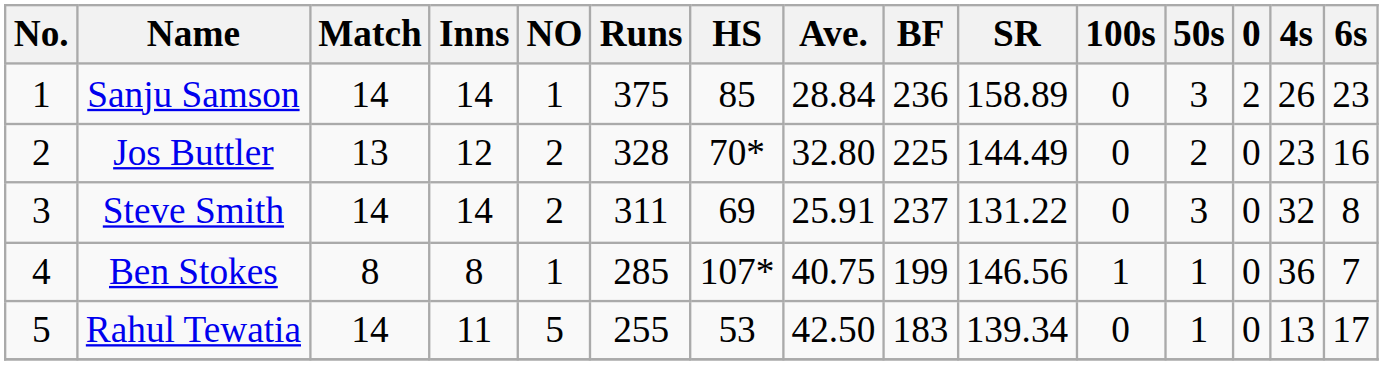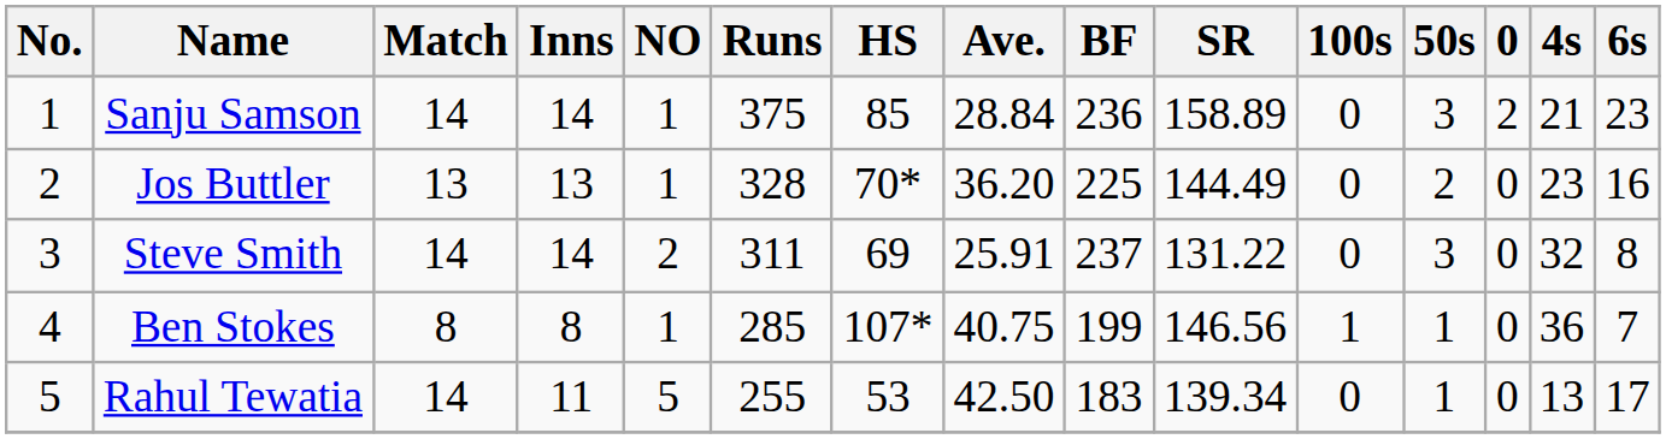Sanju Samson | 4s: 26 -> 21
Jos Buttler | Inns: 12 -> 13
Jos Buttler | NO: 2 -> 1
Jos Buttler | Ave.: 32.80 -> 36.20
